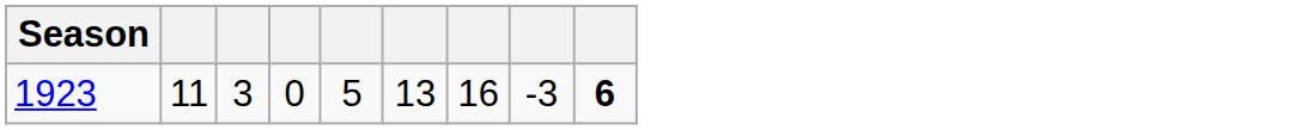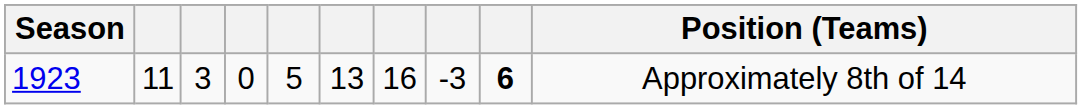+ column: Position (Teams) | Approximately 8th of 14
